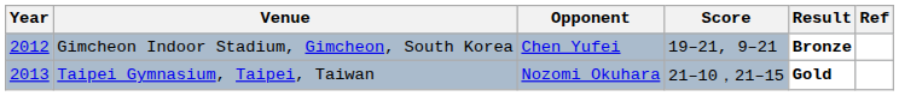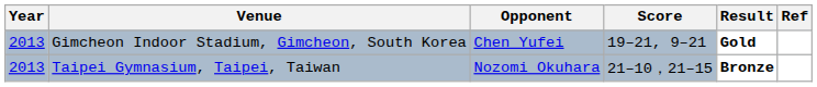Gimcheon Indoor Stadium, Gimcheon, South Korea | Year: 2012 -> 2013
Gimcheon Indoor Stadium, Gimcheon, South Korea | Result: Bronze -> Gold
Taipei Gymnasium, Taipei, Taiwan | Result: Gold -> Bronze
